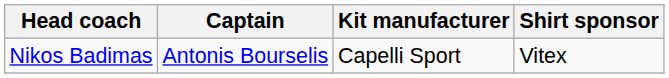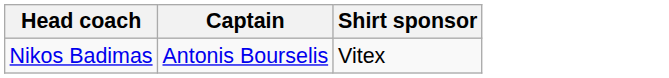- column: Kit manufacturer | Capelli Sport
